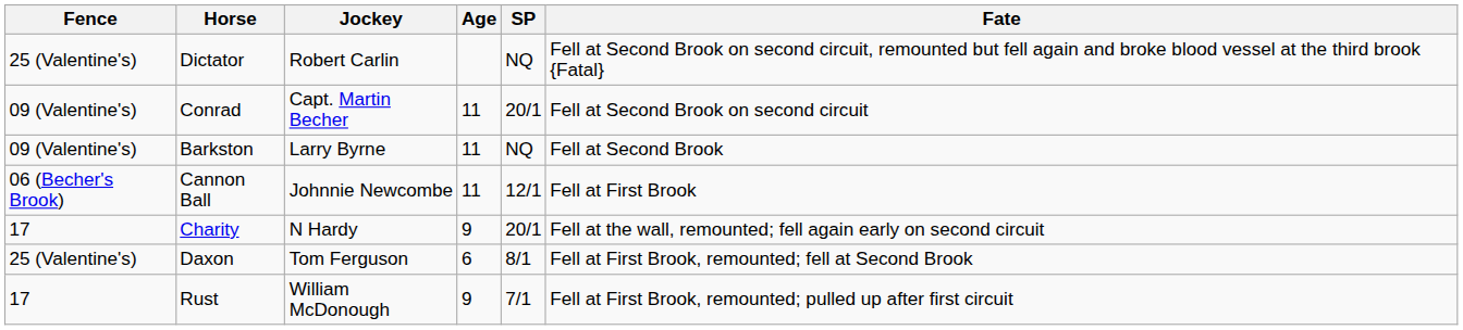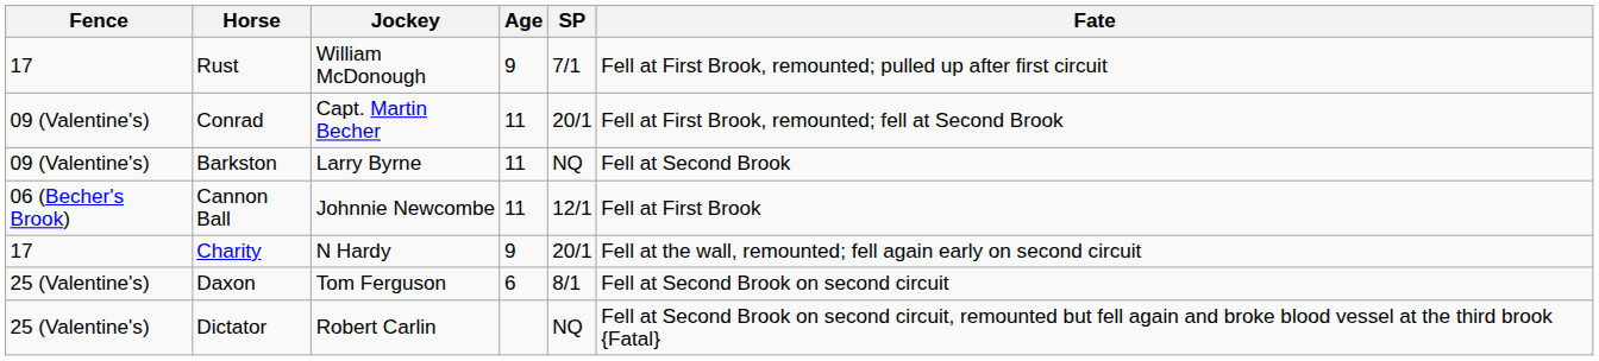rows swapped: Rust <-> Dictator
Conrad | Fate: Fell at Second Brook on second circuit -> Fell at First Brook, remounted; fell at Second Brook
Daxon | Fate: Fell at First Brook, remounted; fell at Second Brook -> Fell at Second Brook on second circuit
